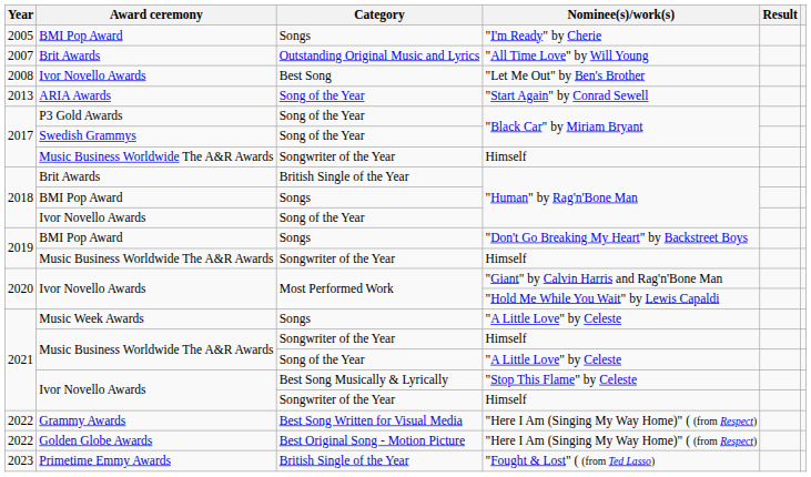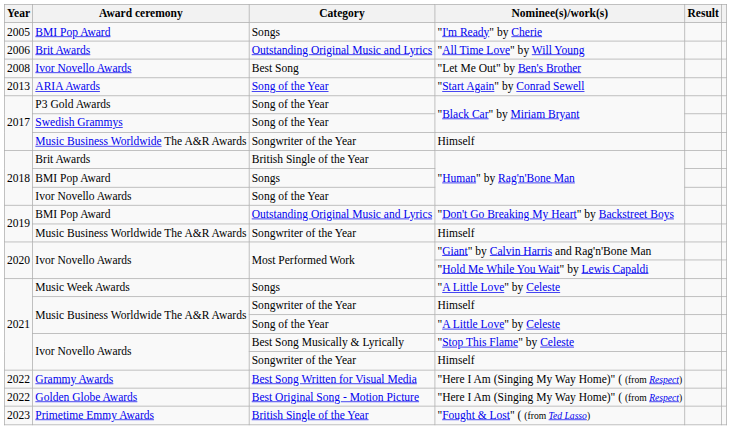"All Time Love" by Will Young | Year: 2007 -> 2006
"Don't Go Breaking My Heart" by Backstreet Boys | Category: Songs -> Outstanding Original Music and Lyrics
